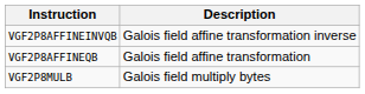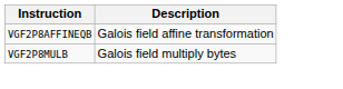- row: VGF2P8AFFINEINVQB | Galois field affine transformation inverse
